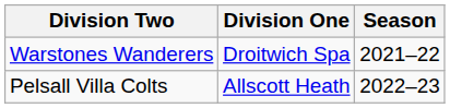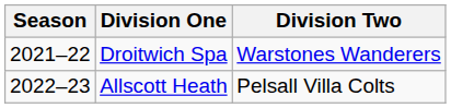columns swapped: Season <-> Division Two
